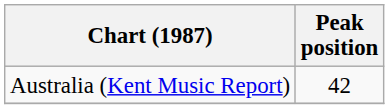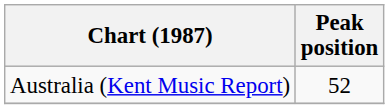Australia (Kent Music Report) | Peak position: 42 -> 52
